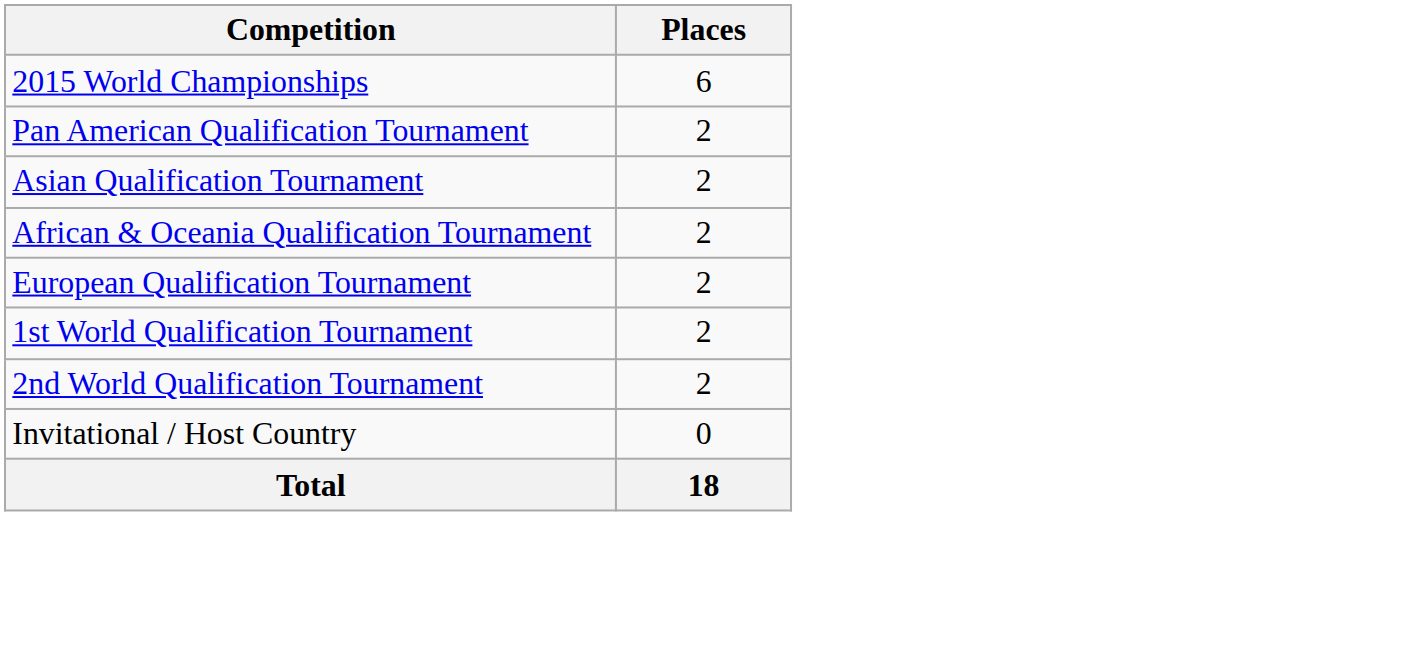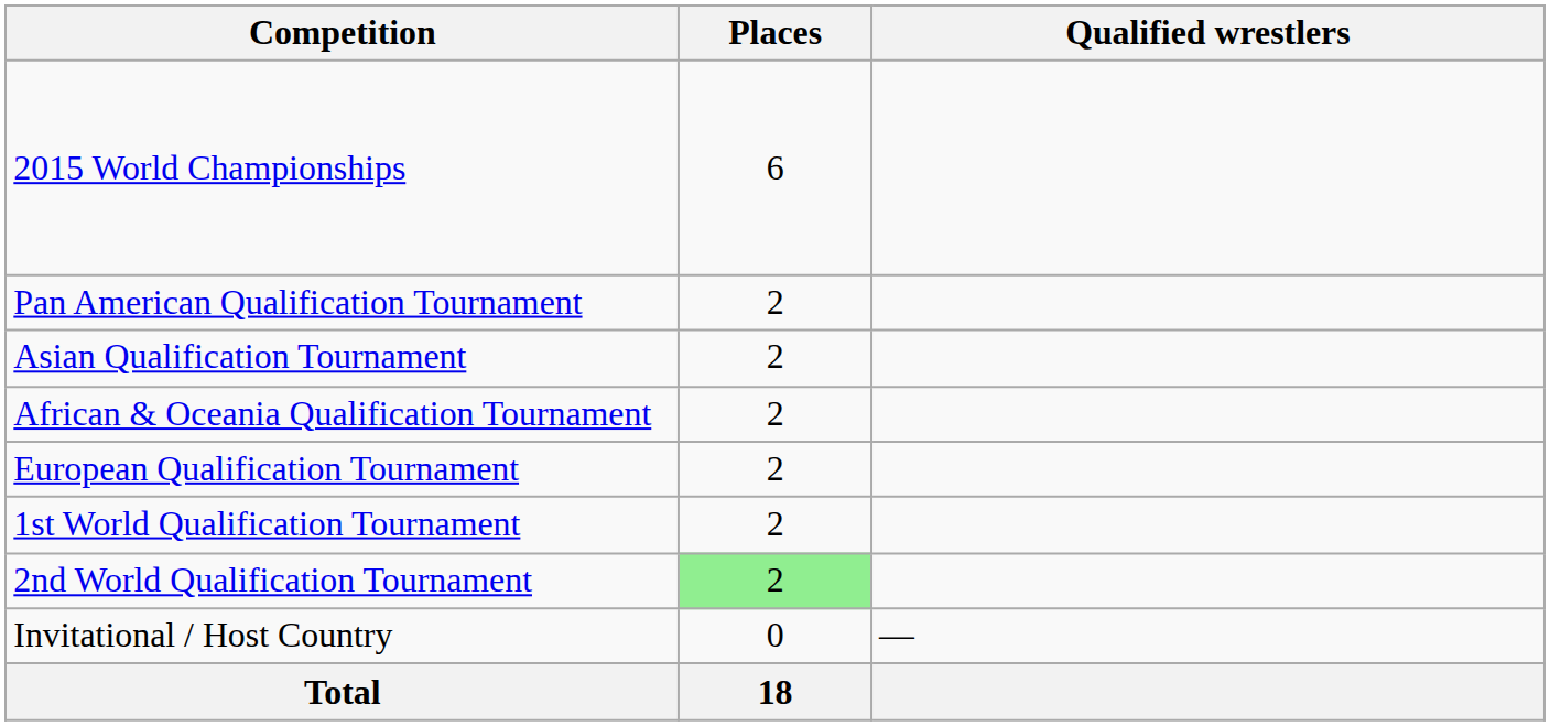+ column: Qualified wrestlers | —
2nd World Qualification Tournament | Places: no background -> lightgreen background
